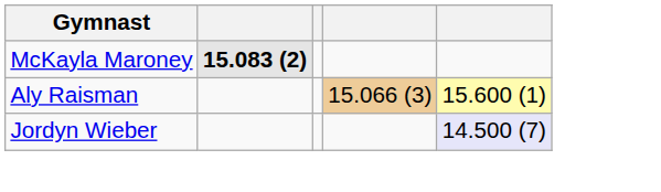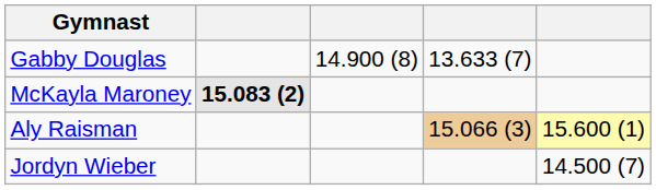+ row: Gabby Douglas | 14.900 (8) | 13.633 (7)
Jordyn Wieber | column 5: lavender background -> no background
